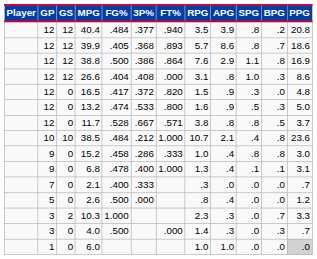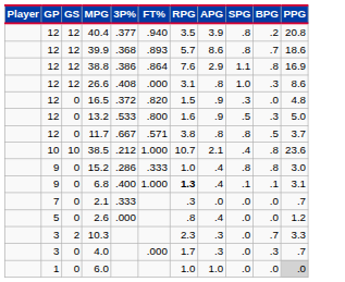- column: FG% | .484 | .405 | .500 | .404 | .417 | .474 | .528 | .484 | .458 | .478 | .400 | .500 | 1.000 | .500
6.8 | RPG: normal -> bold
4.0 | RPG: 1.4 -> 1.7
